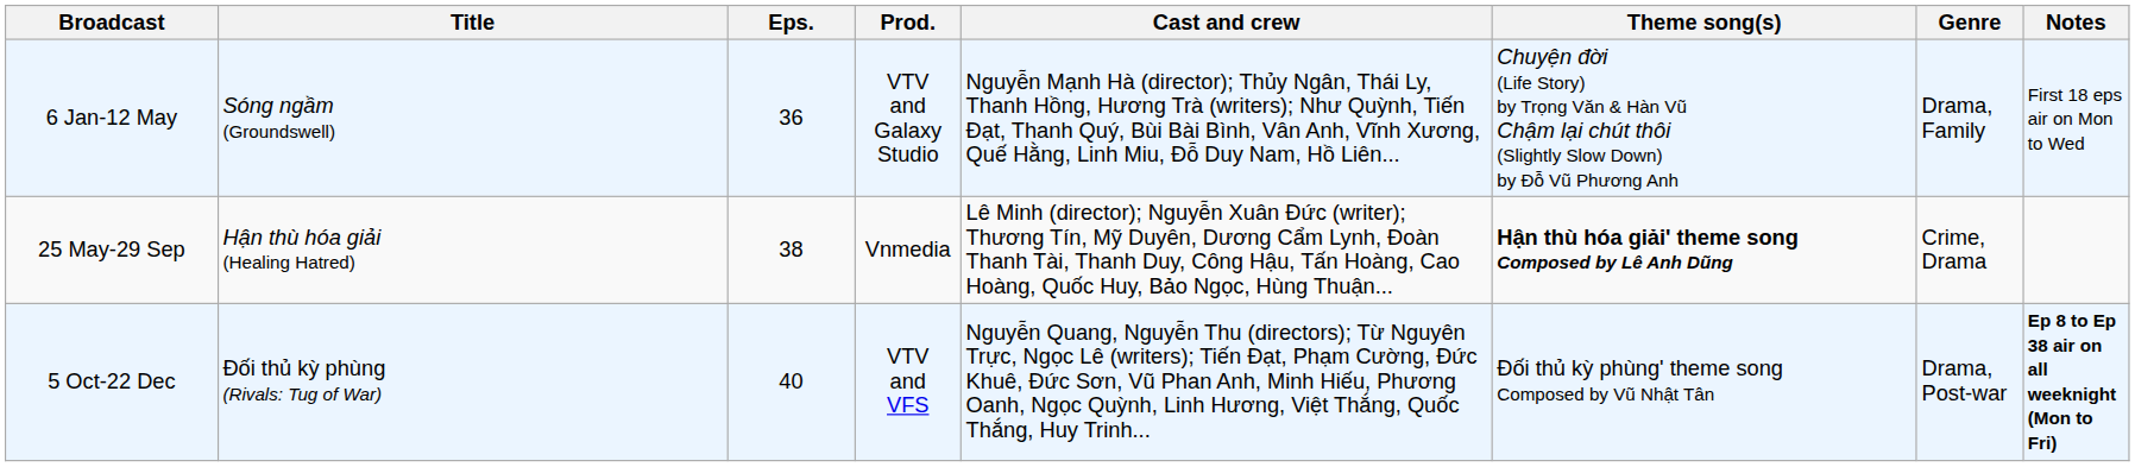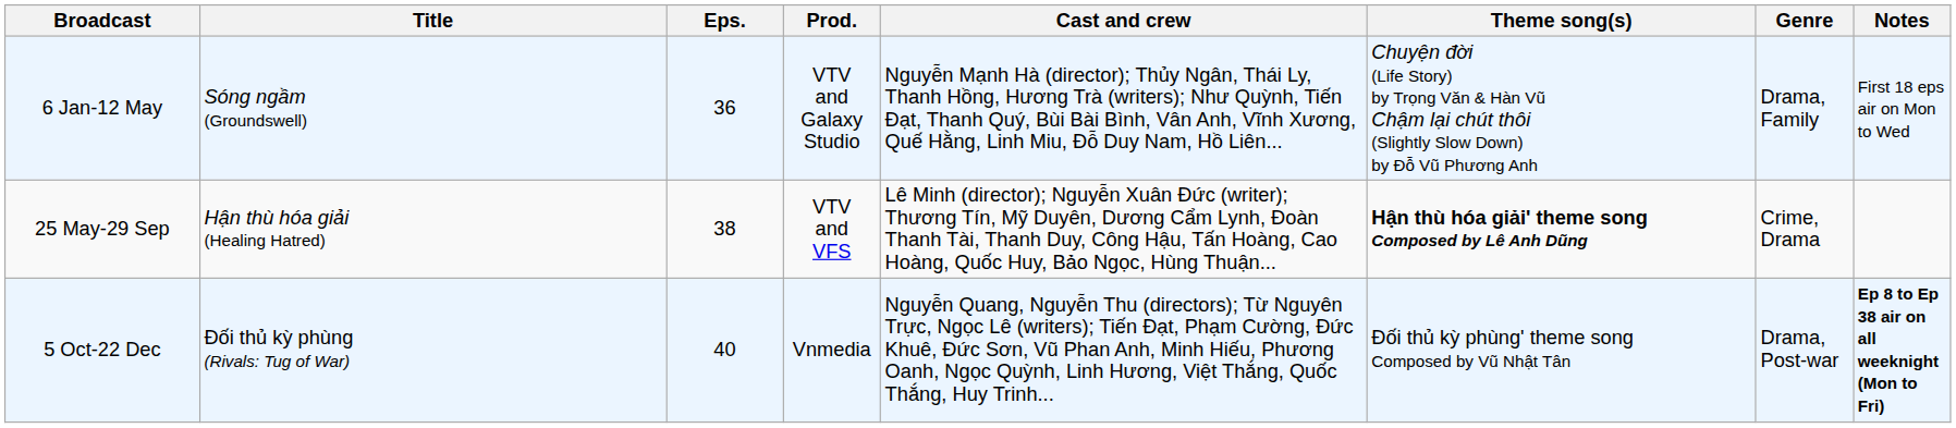25 May-29 Sep | Prod.: Vnmedia -> VTV and VFS
5 Oct-22 Dec | Prod.: VTV and VFS -> Vnmedia
